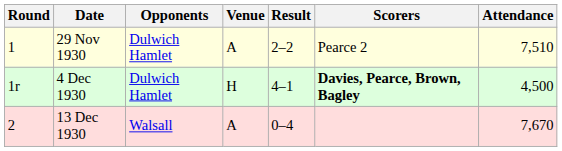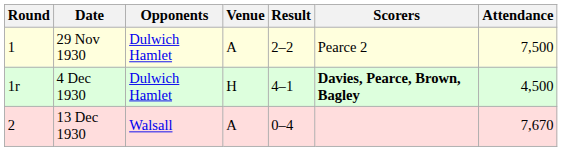29 Nov 1930 | Attendance: 7,510 -> 7,500
